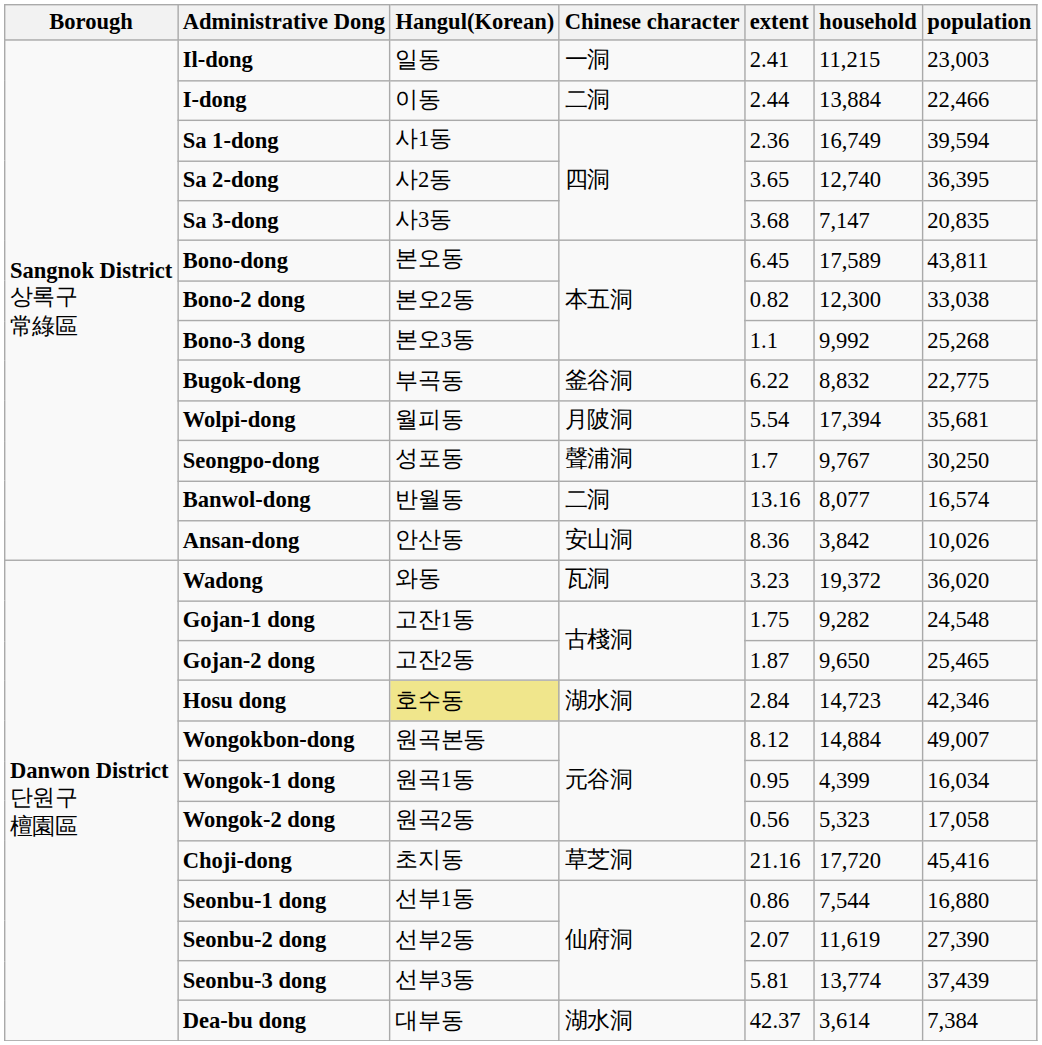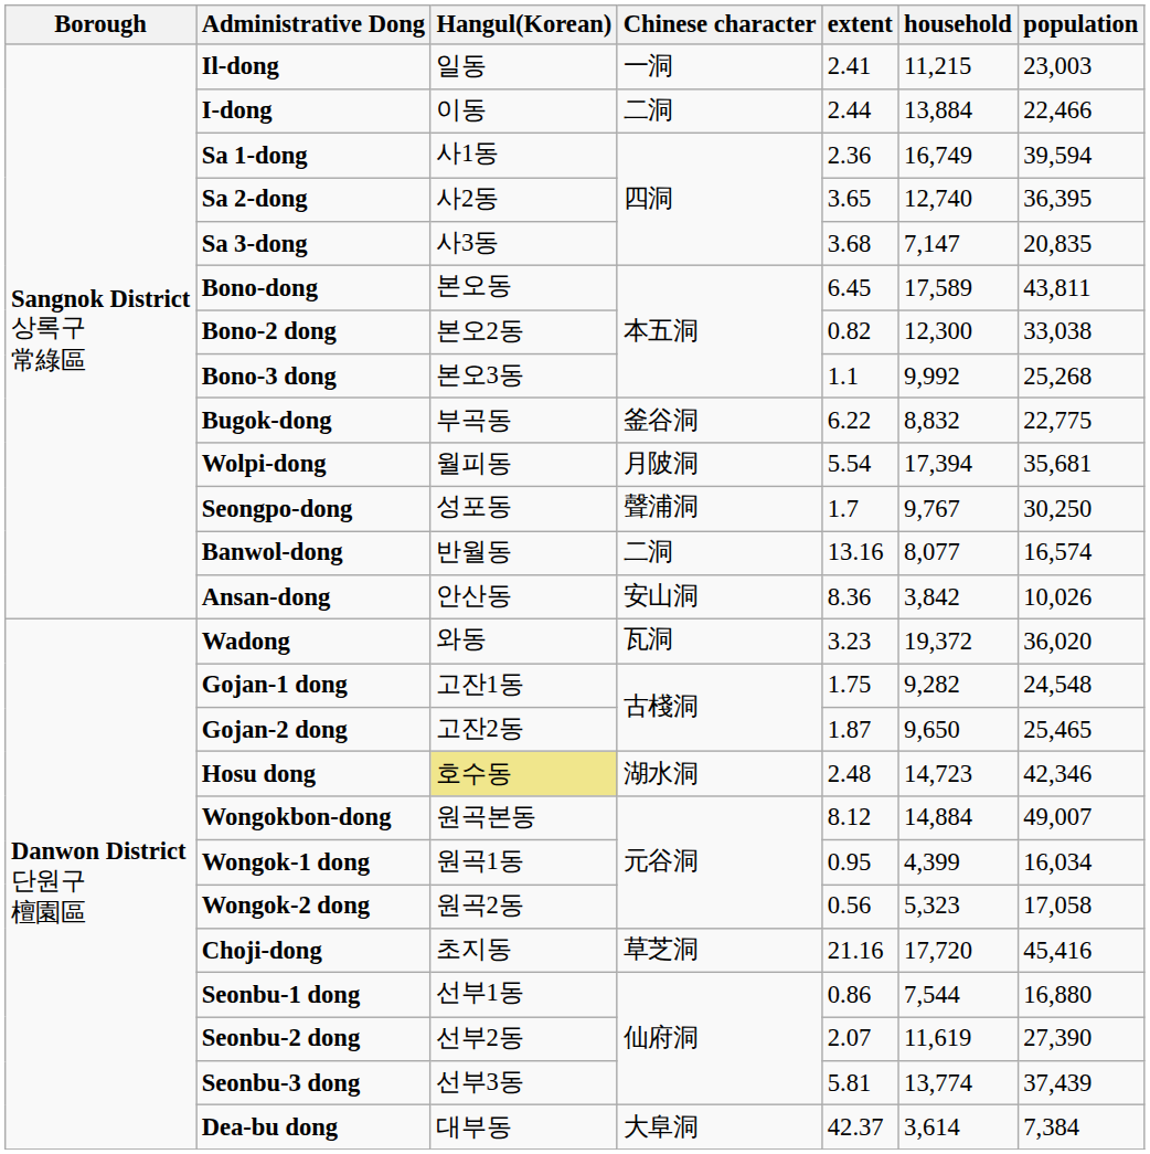Hosu dong | extent: 2.84 -> 2.48
Dea-bu dong | Chinese character: 湖水洞 -> 大阜洞
